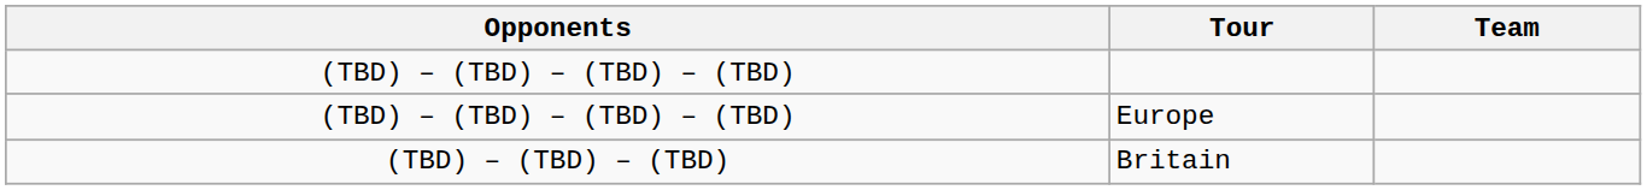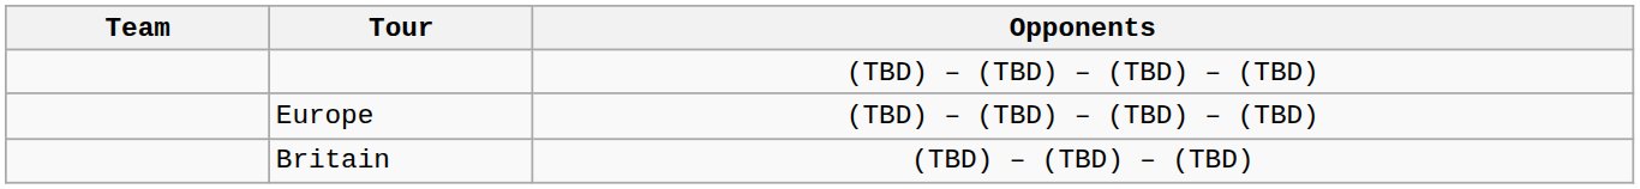columns swapped: Team <-> Opponents
